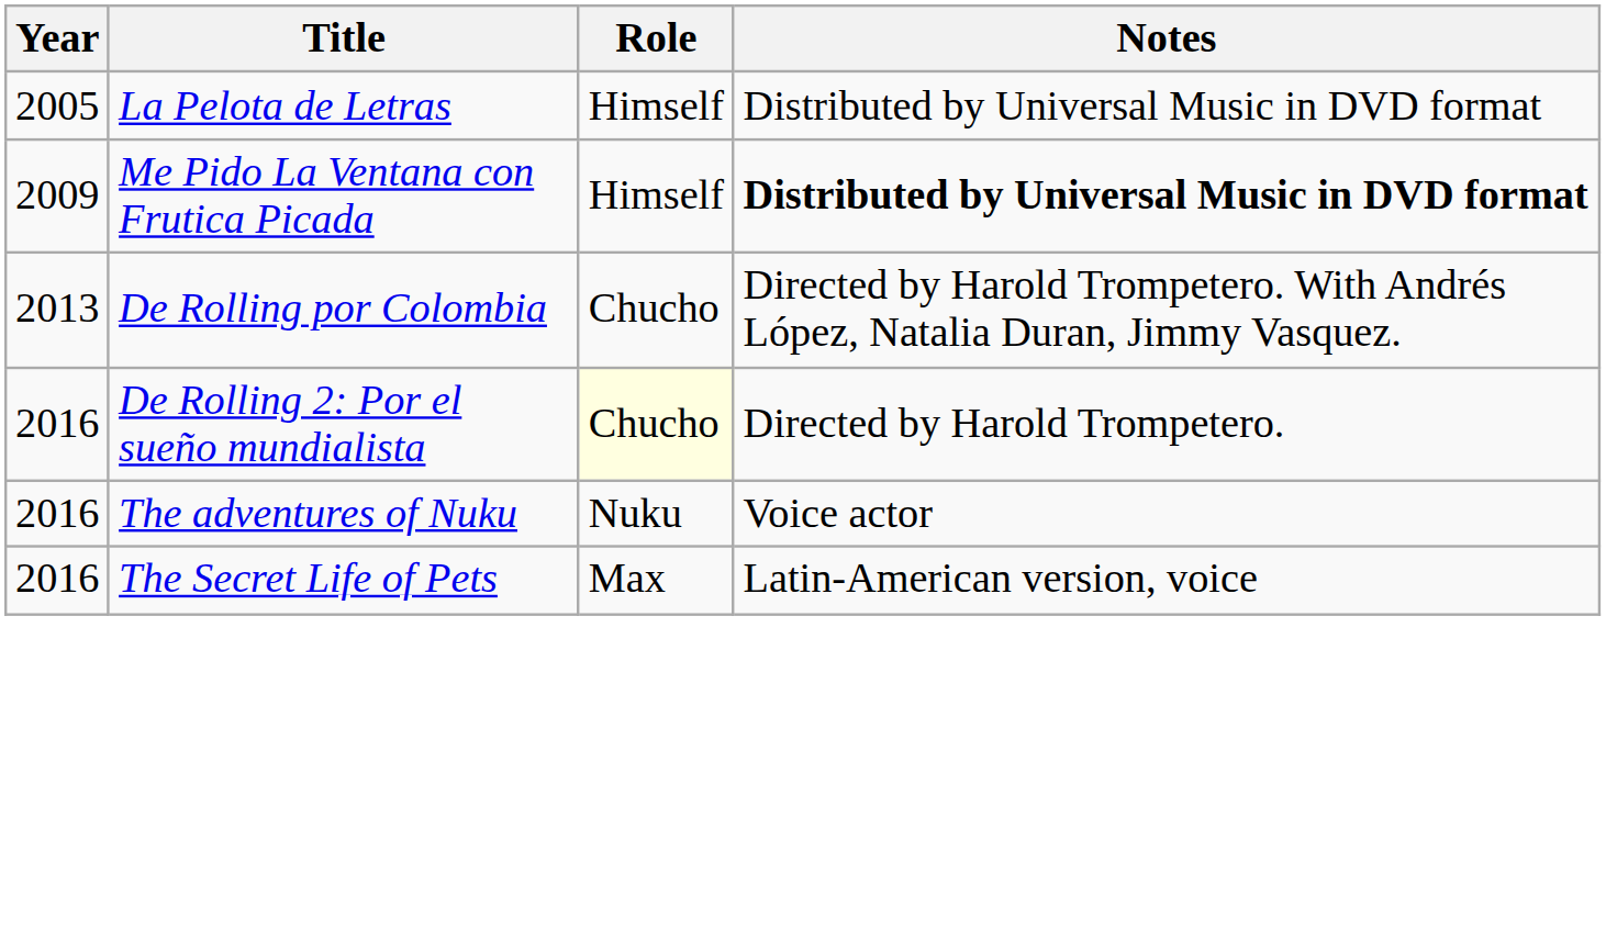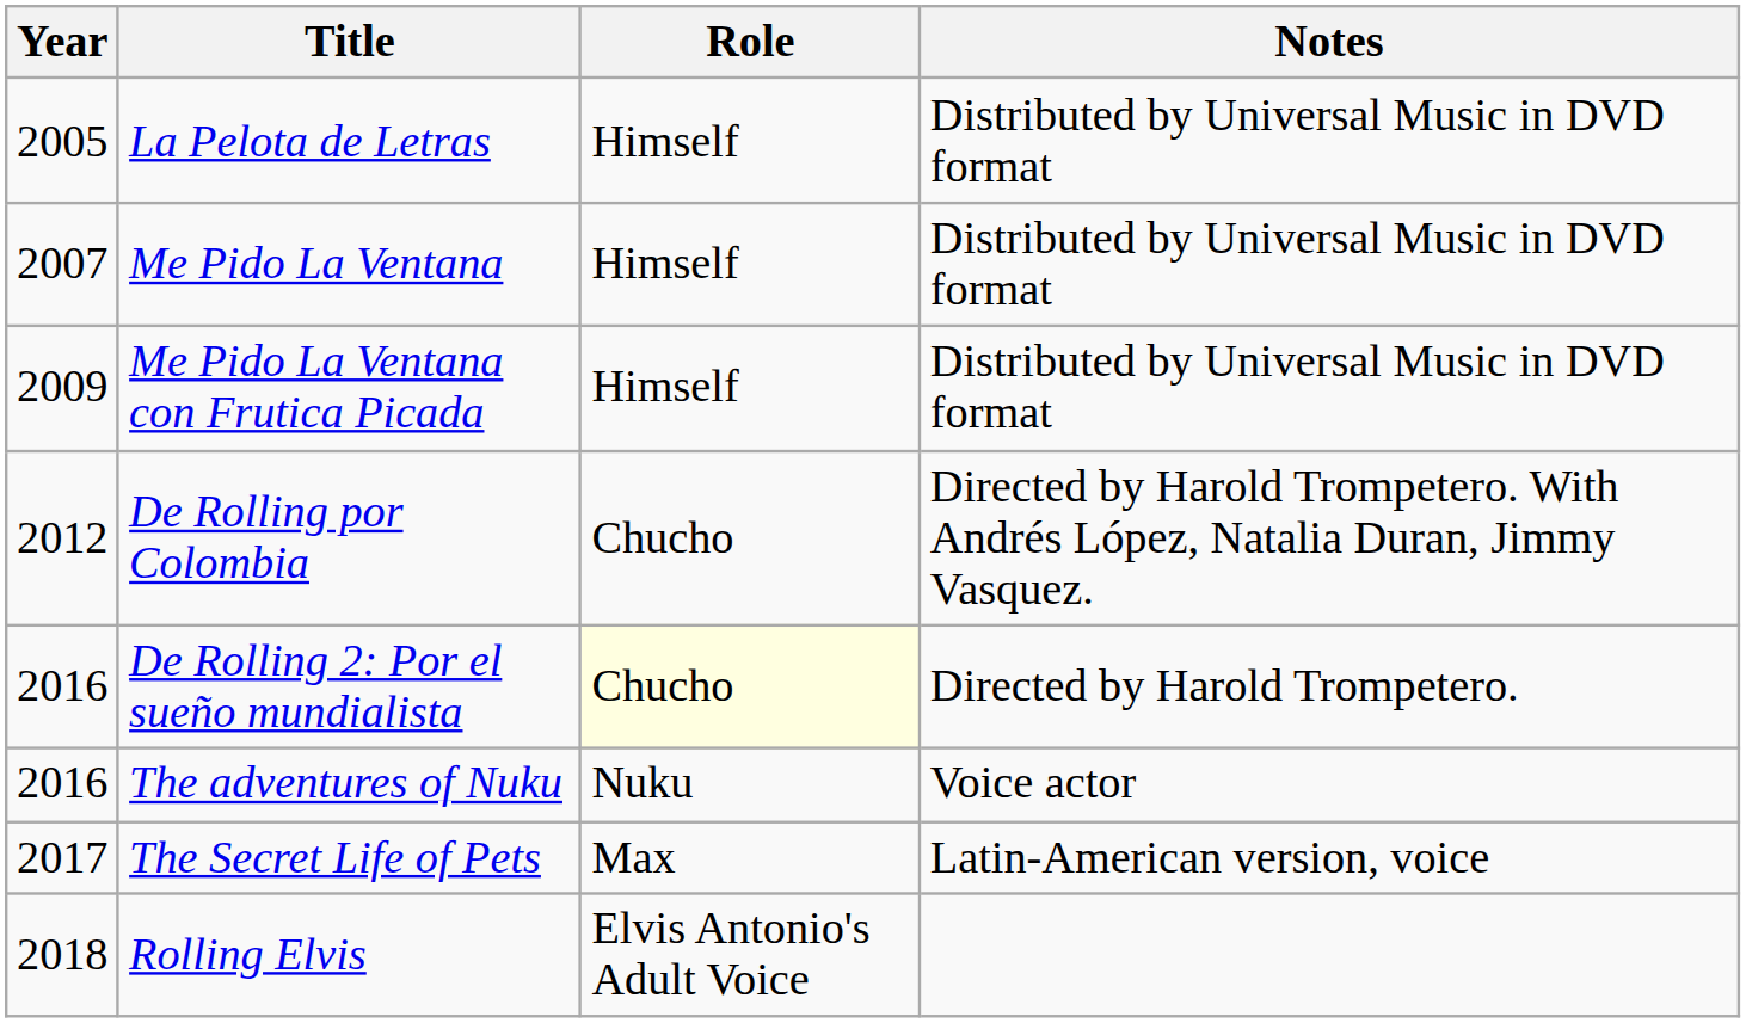+ row: 2007 | Me Pido La Ventana | Himself | Distributed by Universal Music in DVD format
Me Pido La Ventana con Frutica Picada | Notes: bold -> normal
De Rolling por Colombia | Year: 2013 -> 2012
The Secret Life of Pets | Year: 2016 -> 2017
+ row: 2018 | Rolling Elvis | Elvis Antonio's Adult Voice
